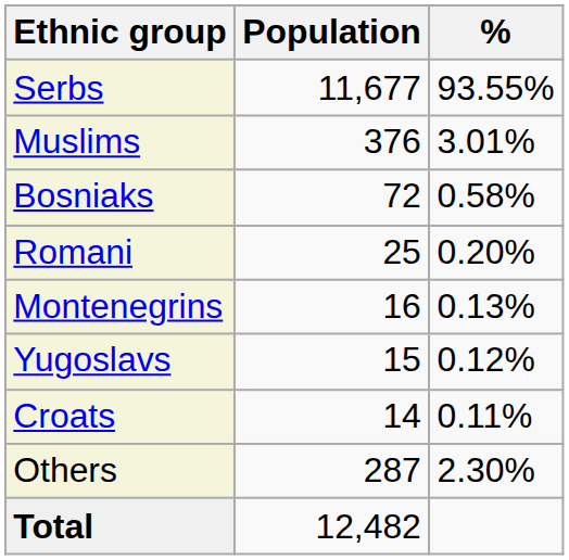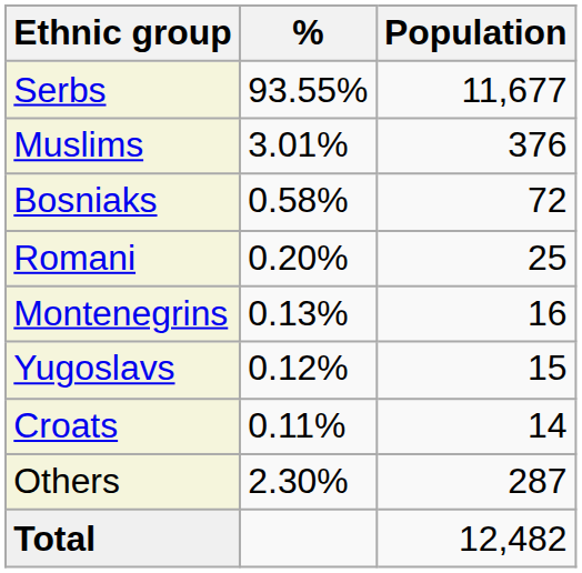columns swapped: Population <-> %
